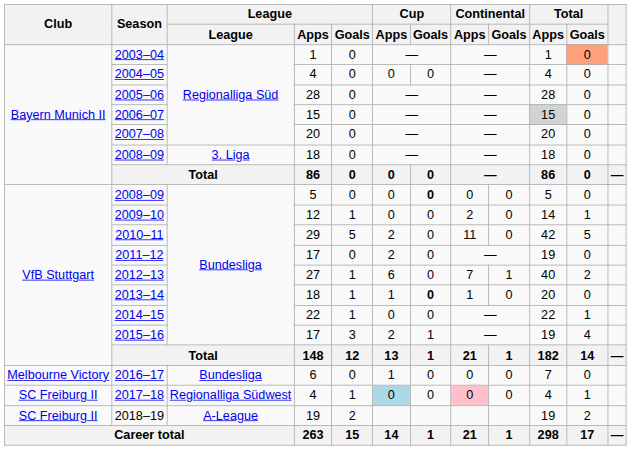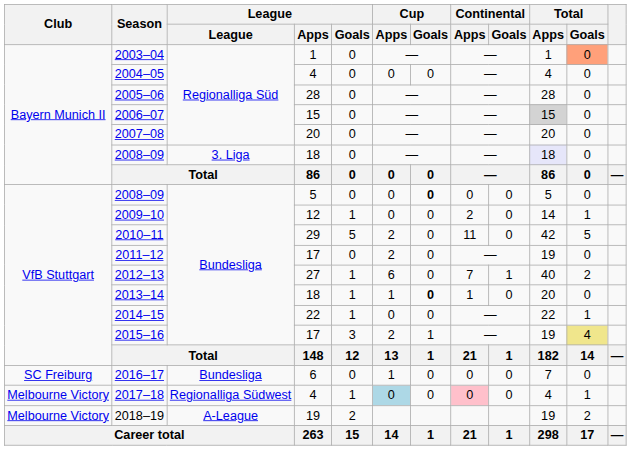2008–09 / 18 | Total / Apps: no background -> lavender background
2015–16 | Total / Goals: no background -> khaki background
2016–17 | Club: Melbourne Victory -> SC Freiburg
2017–18 | Club: SC Freiburg II -> Melbourne Victory
2018–19 | Club: SC Freiburg II -> Melbourne Victory
